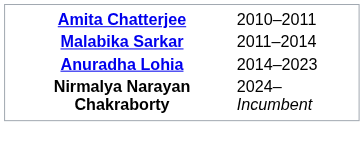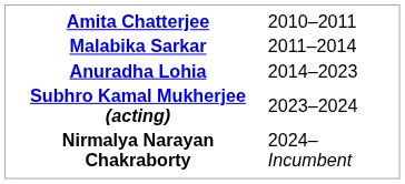+ row: Subhro Kamal Mukherjee (acting) | 2023–2024
